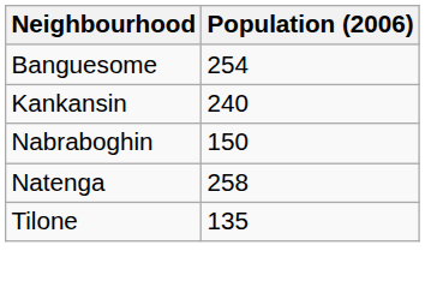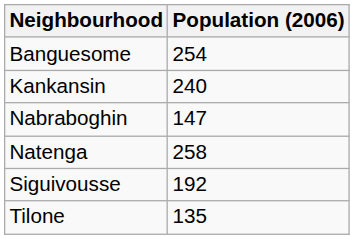Nabraboghin | Population (2006): 150 -> 147
+ row: Siguivousse | 192
